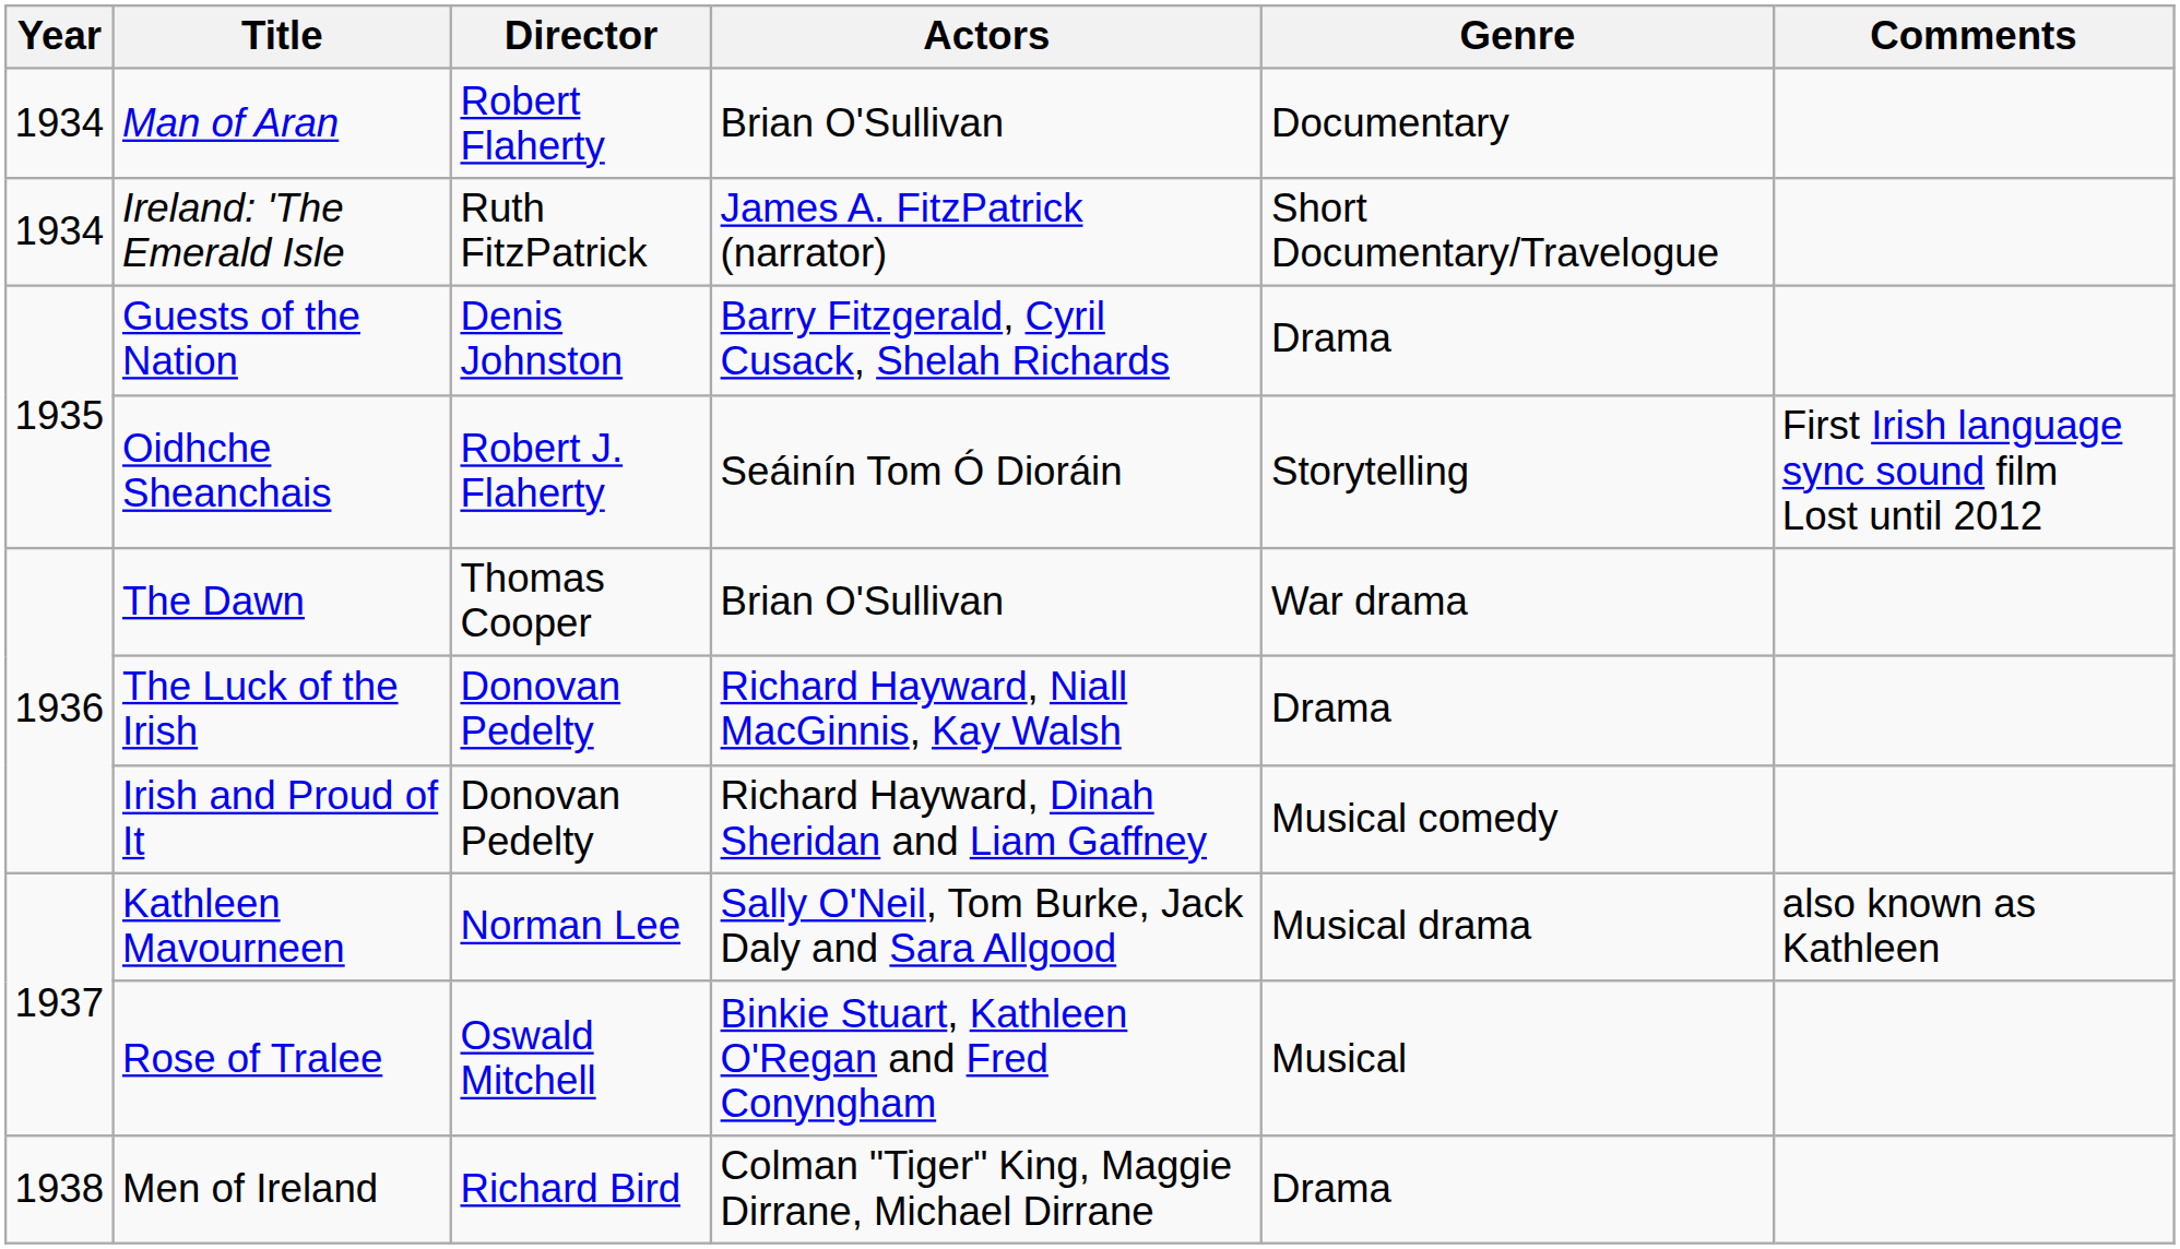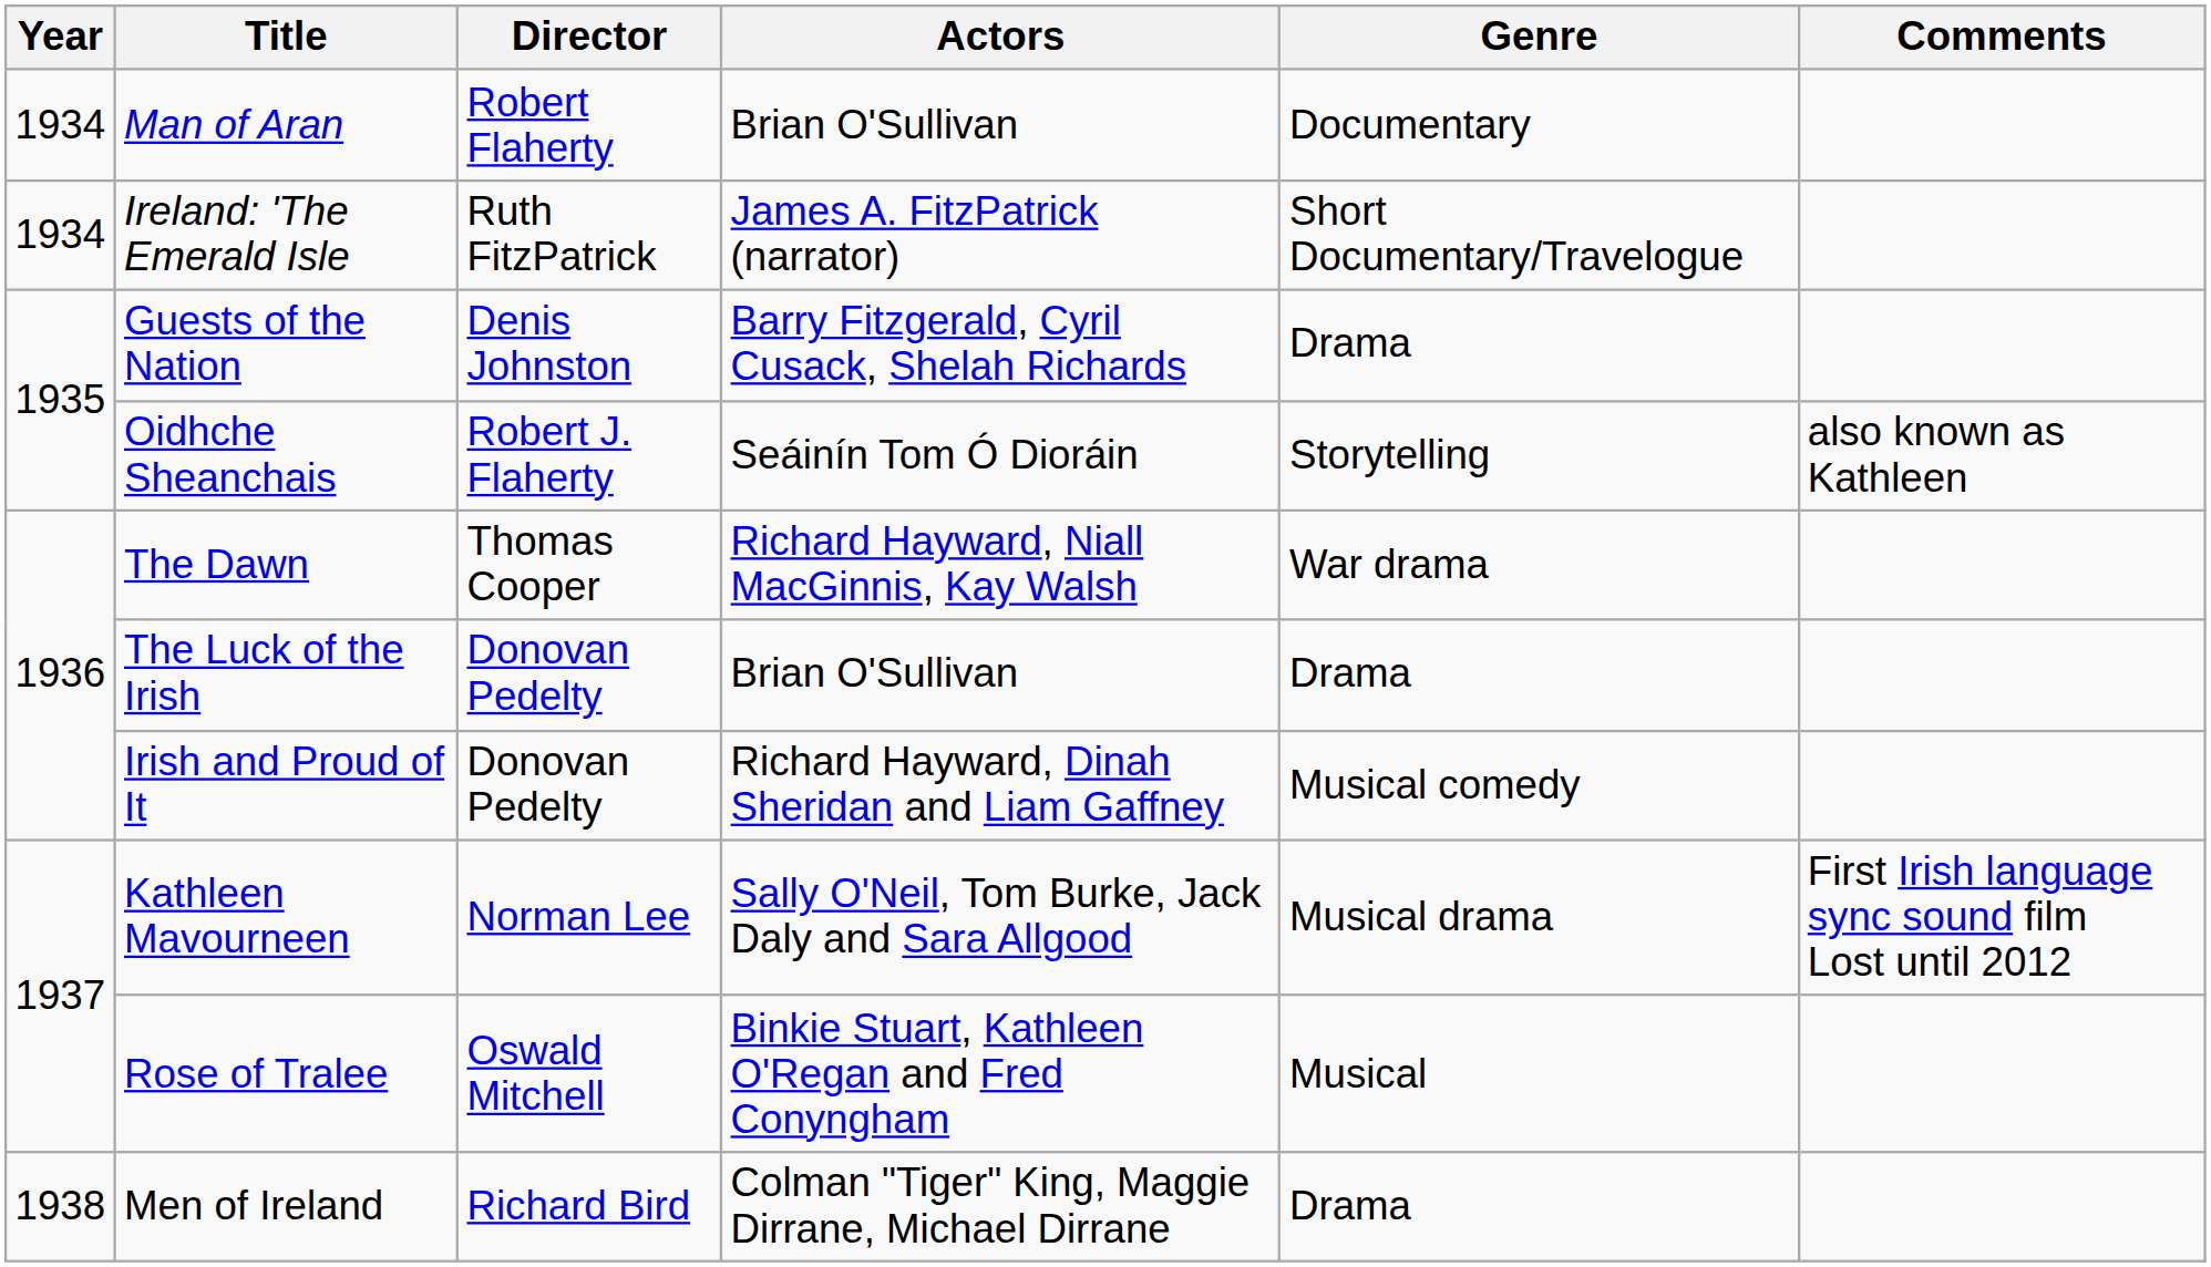Oidhche Sheanchais | Comments: First Irish language sync sound film Lost until 2012 -> also known as Kathleen
The Dawn | Actors: Brian O'Sullivan -> Richard Hayward, Niall MacGinnis, Kay Walsh
The Luck of the Irish | Actors: Richard Hayward, Niall MacGinnis, Kay Walsh -> Brian O'Sullivan
Kathleen Mavourneen | Comments: also known as Kathleen -> First Irish language sync sound film Lost until 2012
